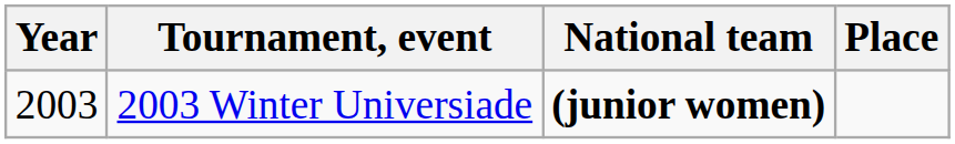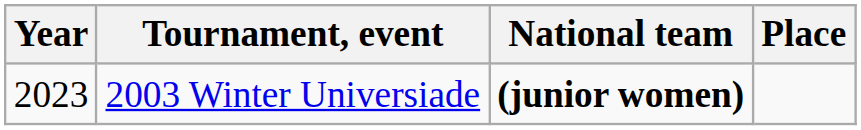2003 Winter Universiade | Year: 2003 -> 2023
